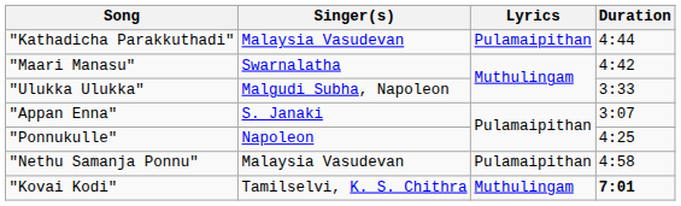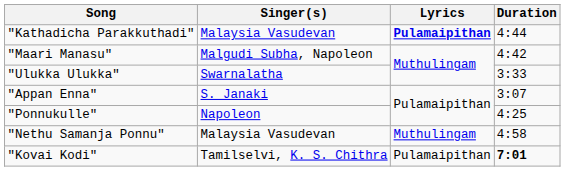"Kathadicha Parakkuthadi" | Lyrics: normal -> bold
"Maari Manasu" | Singer(s): Swarnalatha -> Malgudi Subha, Napoleon
"Ulukka Ulukka" | Singer(s): Malgudi Subha, Napoleon -> Swarnalatha
"Nethu Samanja Ponnu" | Lyrics: Pulamaipithan -> Muthulingam
"Kovai Kodi" | Lyrics: Muthulingam -> Pulamaipithan
